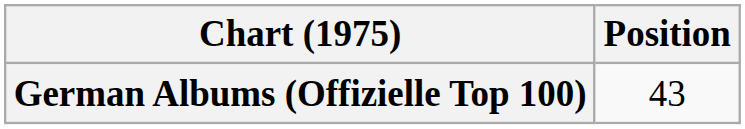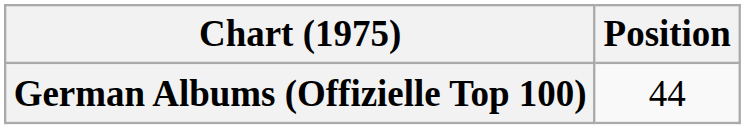German Albums (Offizielle Top 100) | Position: 43 -> 44
